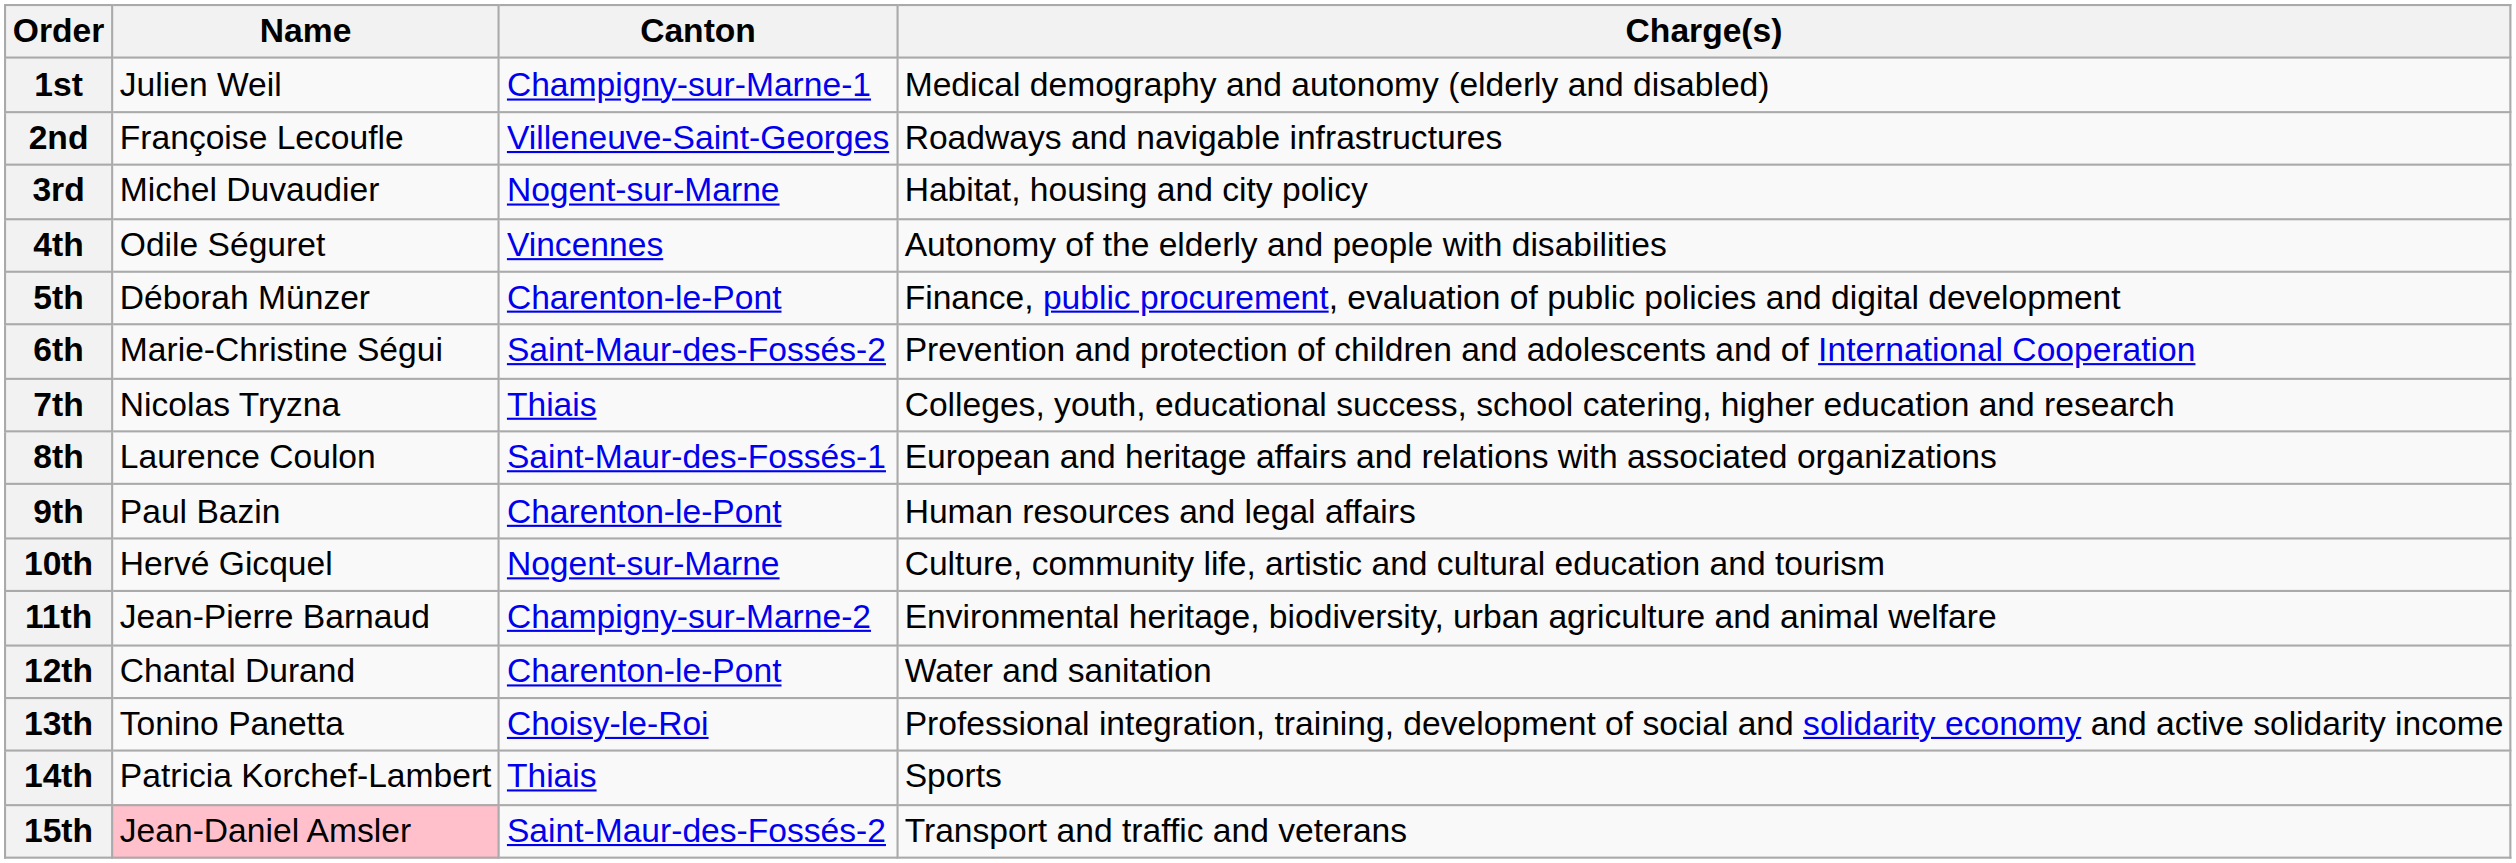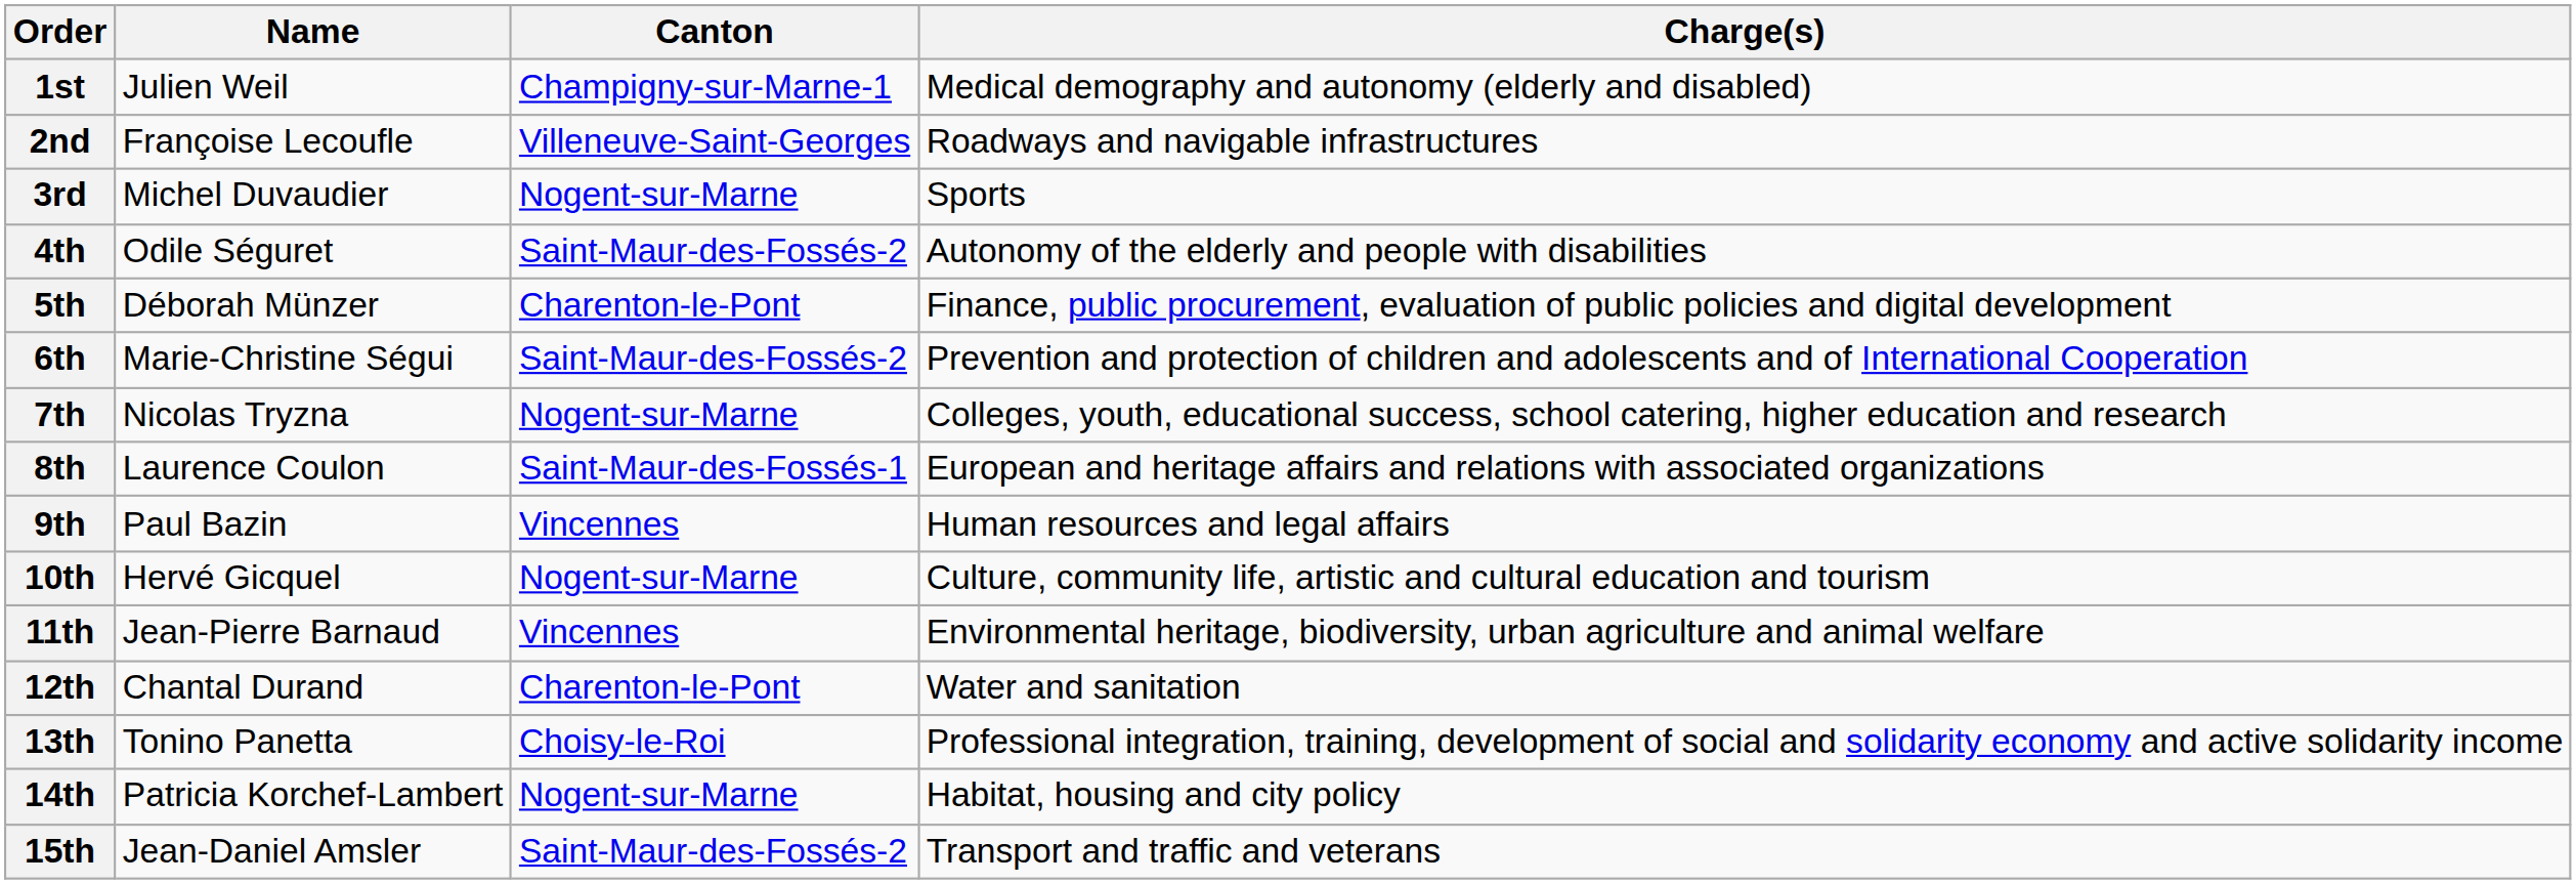3rd | Charge(s): Habitat, housing and city policy -> Sports
4th | Canton: Vincennes -> Saint-Maur-des-Fossés-2
7th | Canton: Thiais -> Nogent-sur-Marne
9th | Canton: Charenton-le-Pont -> Vincennes
11th | Canton: Champigny-sur-Marne-2 -> Vincennes
14th | Canton: Thiais -> Nogent-sur-Marne
14th | Charge(s): Sports -> Habitat, housing and city policy
15th | Name: pink background -> no background
